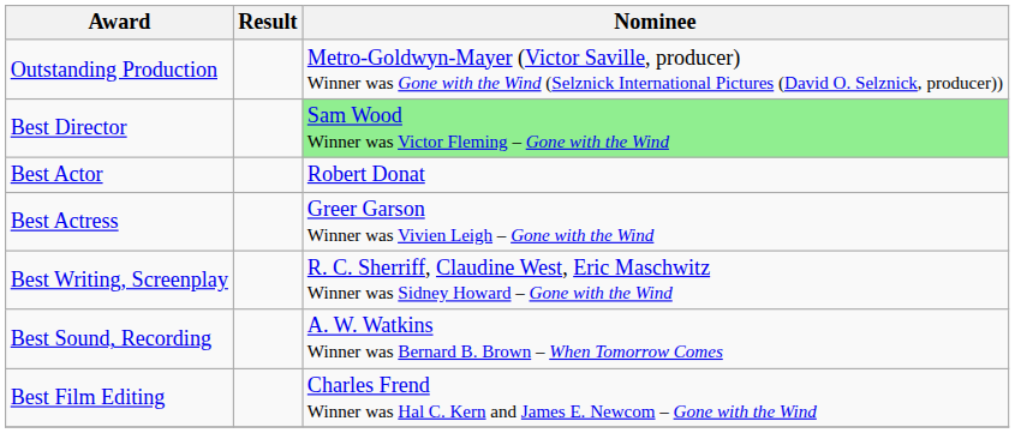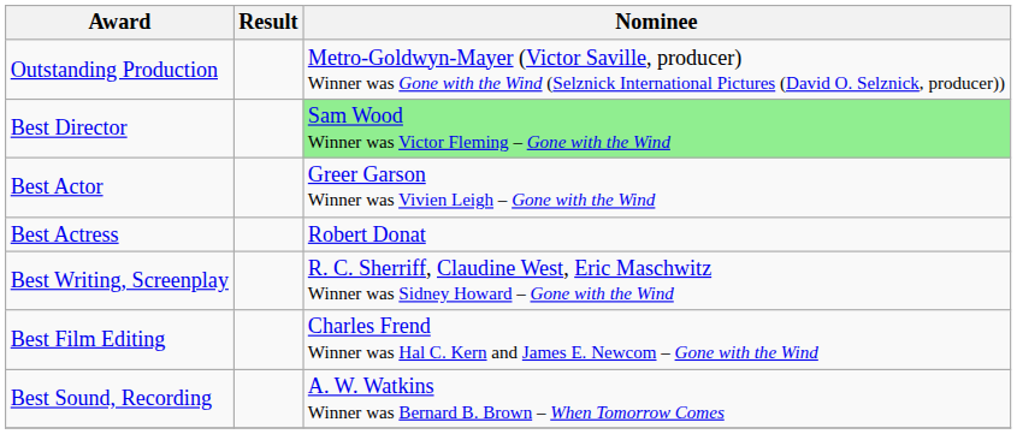Best Actor | Nominee: Robert Donat -> Greer Garson Winner was Vivien Leigh – Gone with the Wind
Best Actress | Nominee: Greer Garson Winner was Vivien Leigh – Gone with the Wind -> Robert Donat
rows swapped: Best Film Editing <-> Best Sound, Recording
